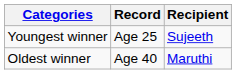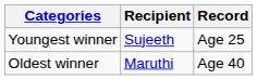columns swapped: Recipient <-> Record
